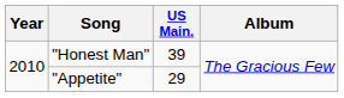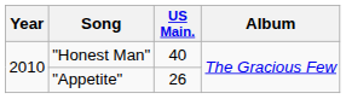"Honest Man" | US Main.: 39 -> 40
"Appetite" | US Main.: 29 -> 26
